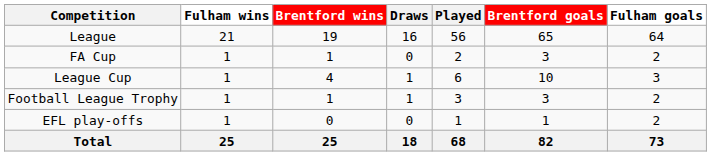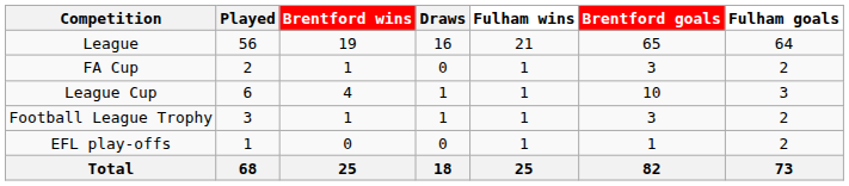columns swapped: Played <-> Fulham wins
